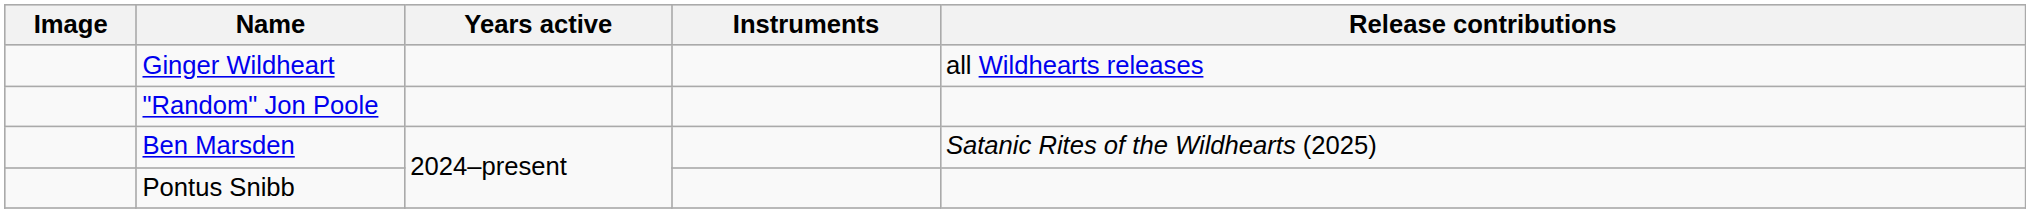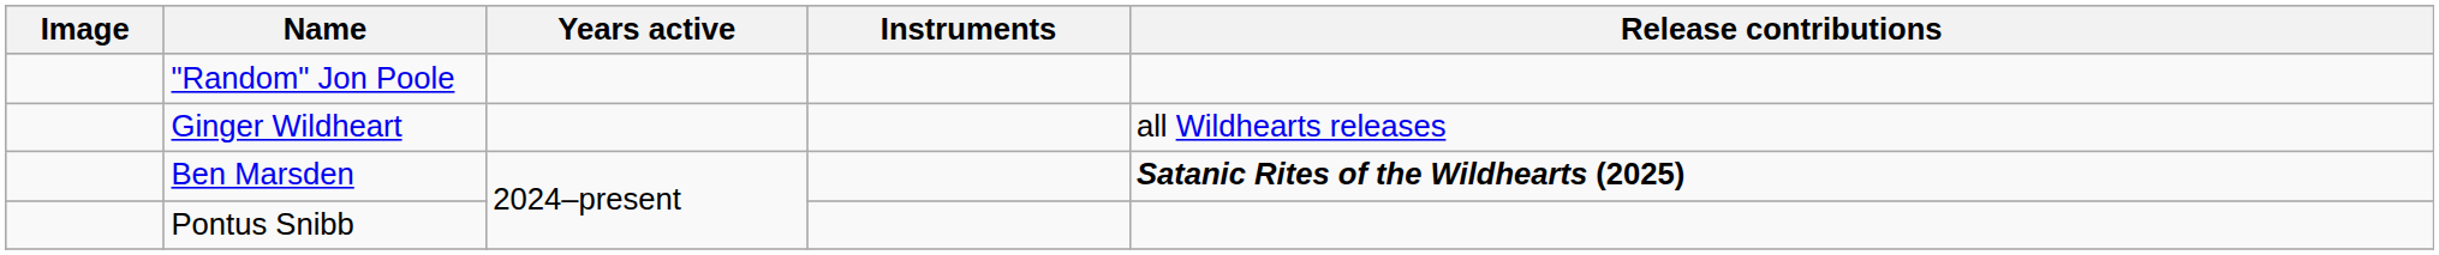rows swapped: Ginger Wildheart <-> "Random" Jon Poole
Ben Marsden | Release contributions: normal -> bold
